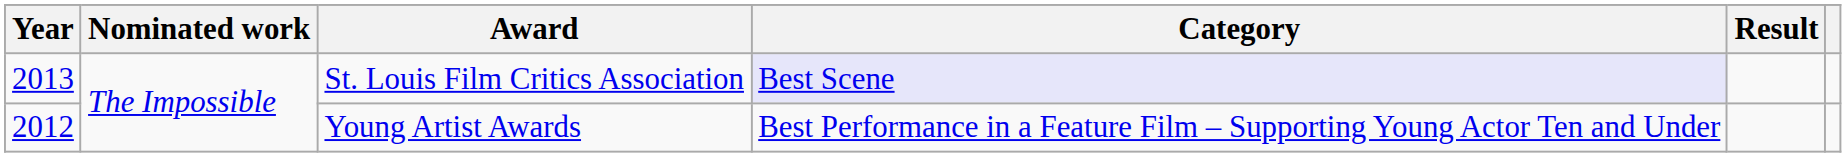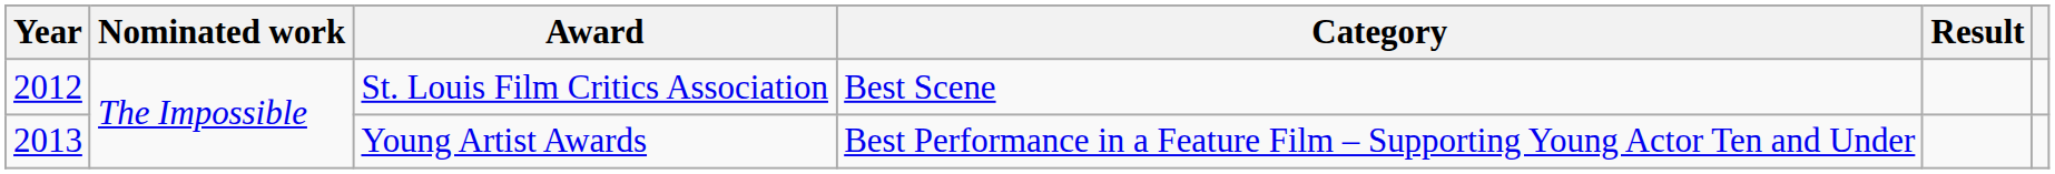St. Louis Film Critics Association | Year: 2013 -> 2012
St. Louis Film Critics Association | Category: lavender background -> no background
Young Artist Awards | Year: 2012 -> 2013
